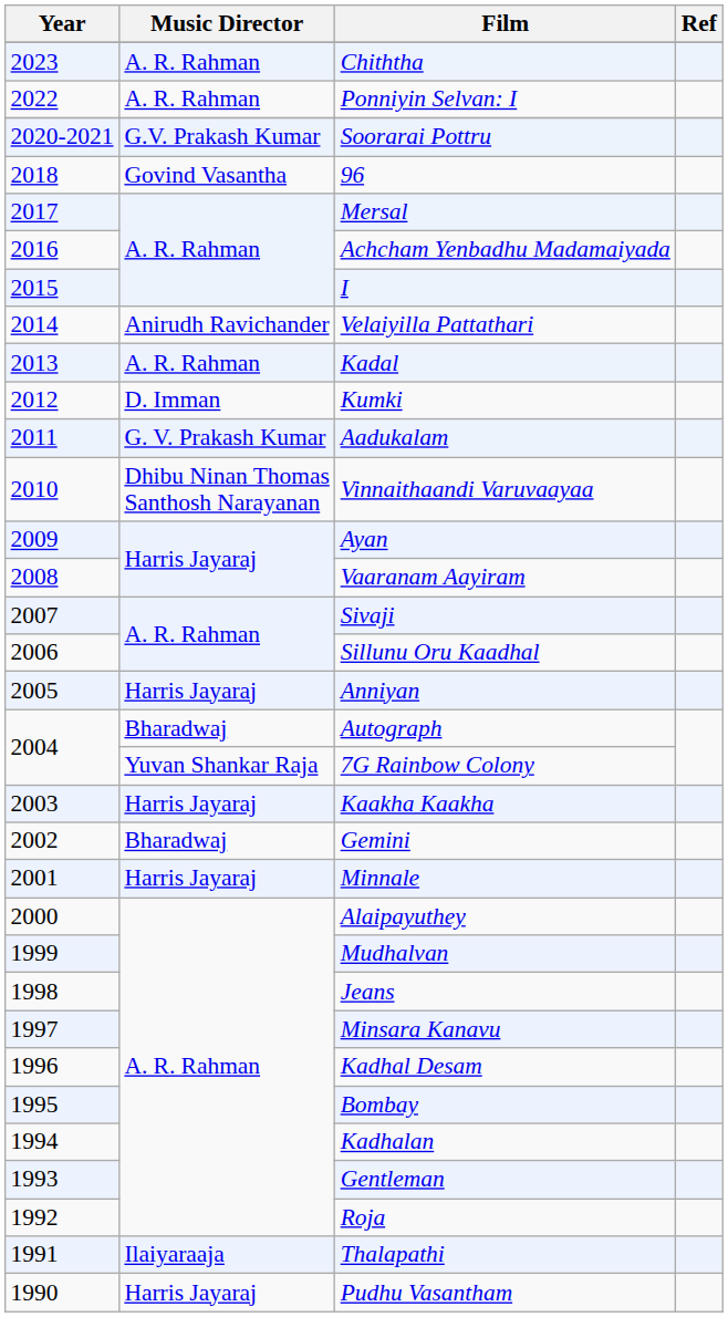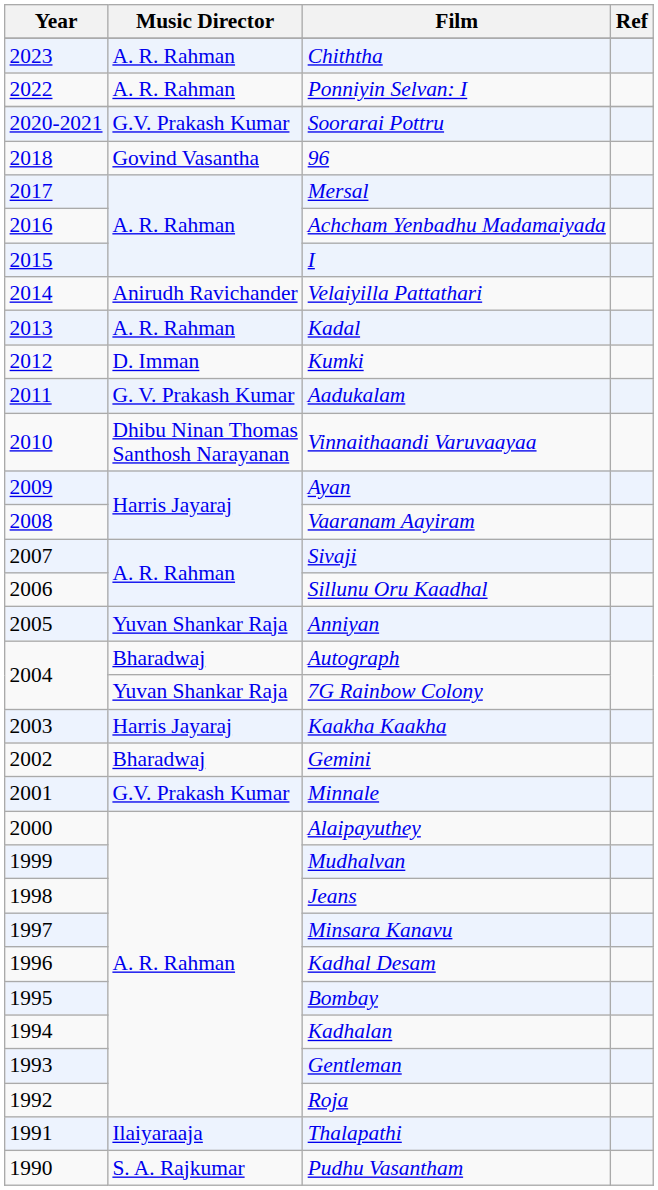Anniyan | Music Director: Harris Jayaraj -> Yuvan Shankar Raja
Minnale | Music Director: Harris Jayaraj -> G.V. Prakash Kumar
Pudhu Vasantham | Music Director: Harris Jayaraj -> S. A. Rajkumar
